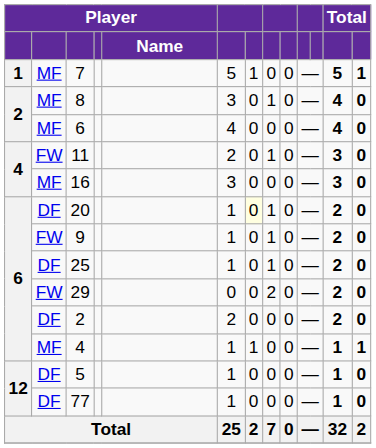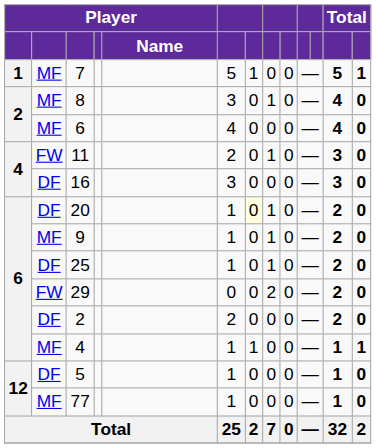16 | column 2: MF -> DF
9 | column 2: FW -> MF
77 | column 2: DF -> MF
